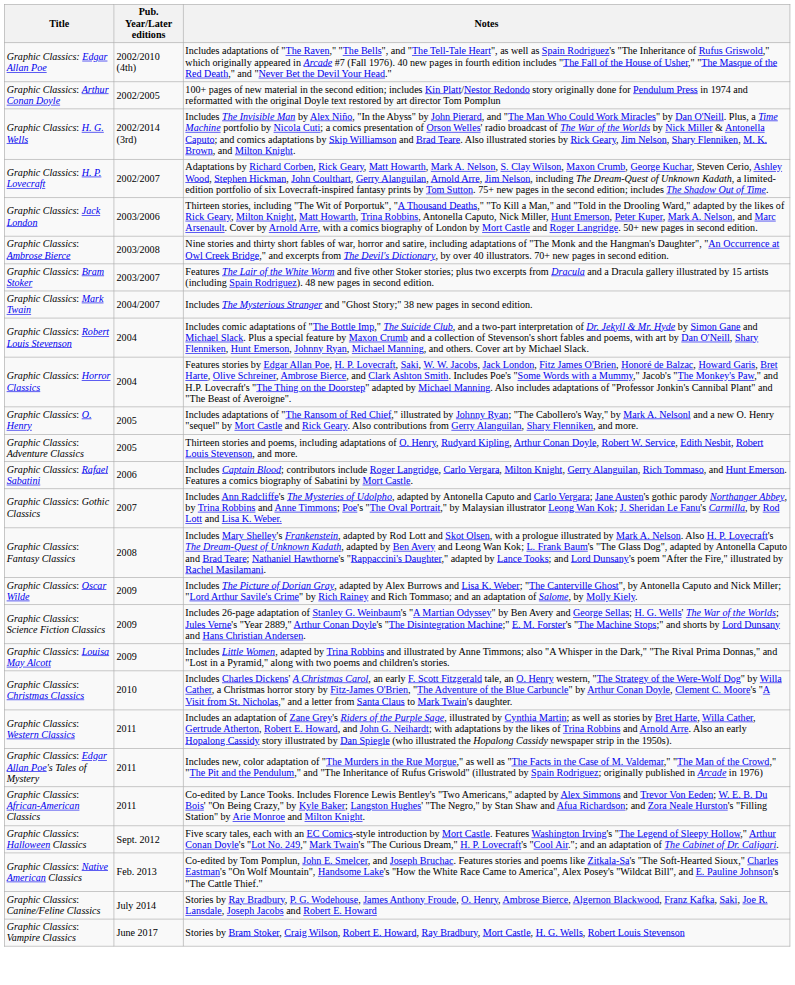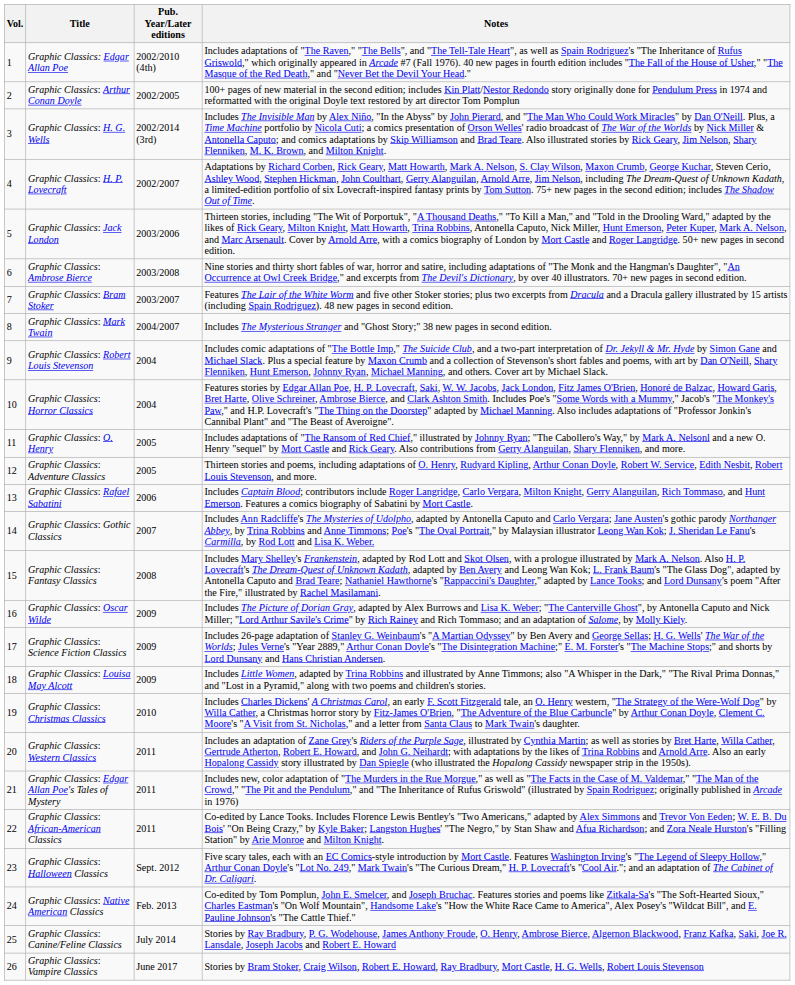+ column: Vol. | 1 | 2 | 3 | 4 | 5 | 6 | 7 | 8 | 9 | 10 | 11 | 12 | 13 | 14 | 15 | 16 | 17 | 18 | 19 | 20 | 21 | 22 | 23 | 24 | 25 | 26
